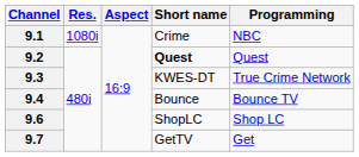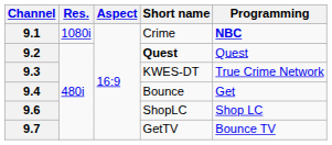9.1 | Programming: normal -> bold
9.4 | Programming: Bounce TV -> Get
9.7 | Programming: Get -> Bounce TV
